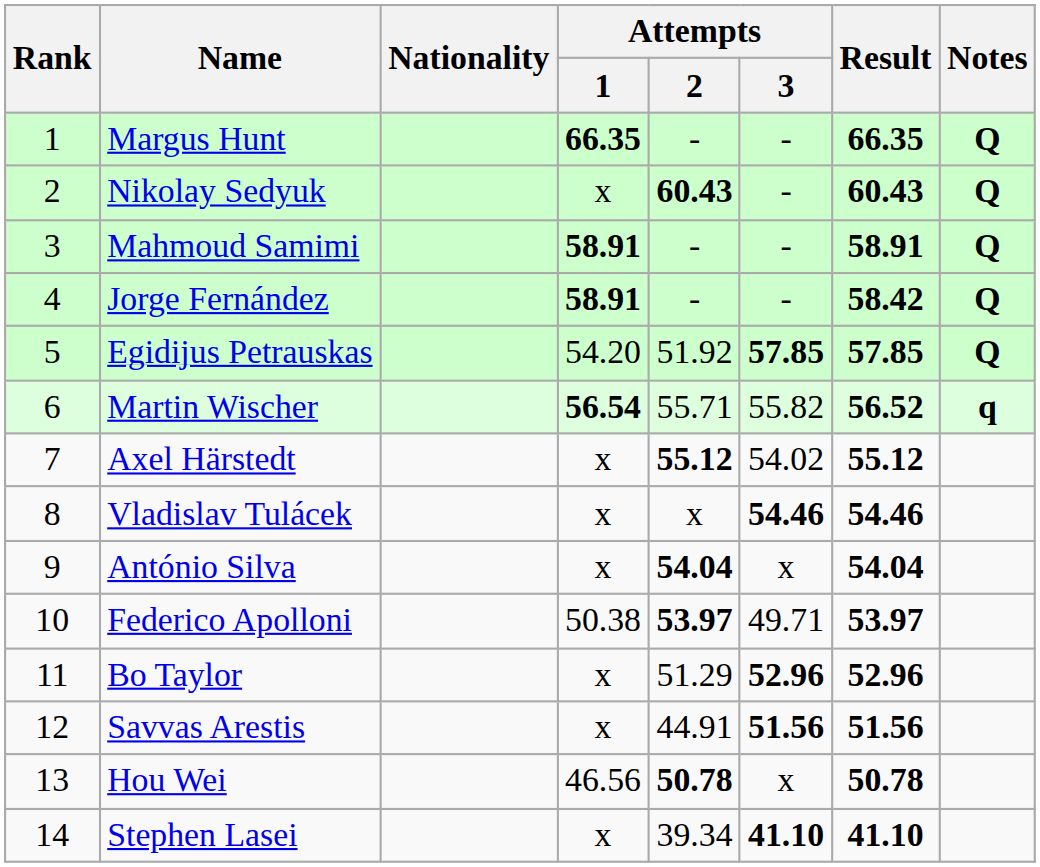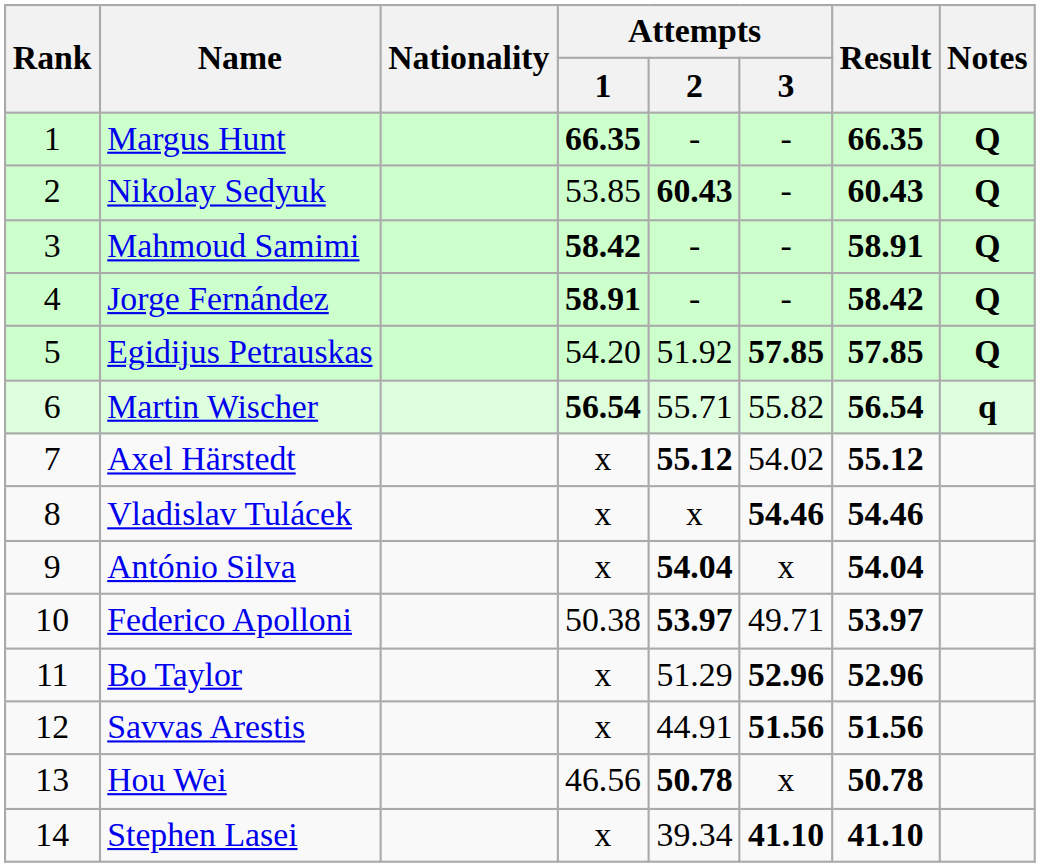Nikolay Sedyuk | Attempts / 1: x -> 53.85
Mahmoud Samimi | Attempts / 1: 58.91 -> 58.42
Martin Wischer | Result: 56.52 -> 56.54
